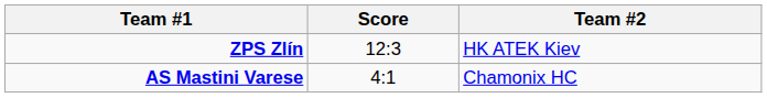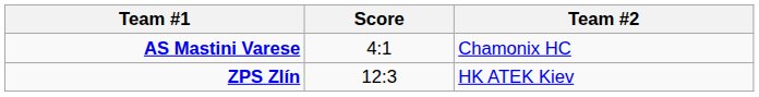rows swapped: ZPS Zlín <-> AS Mastini Varese
